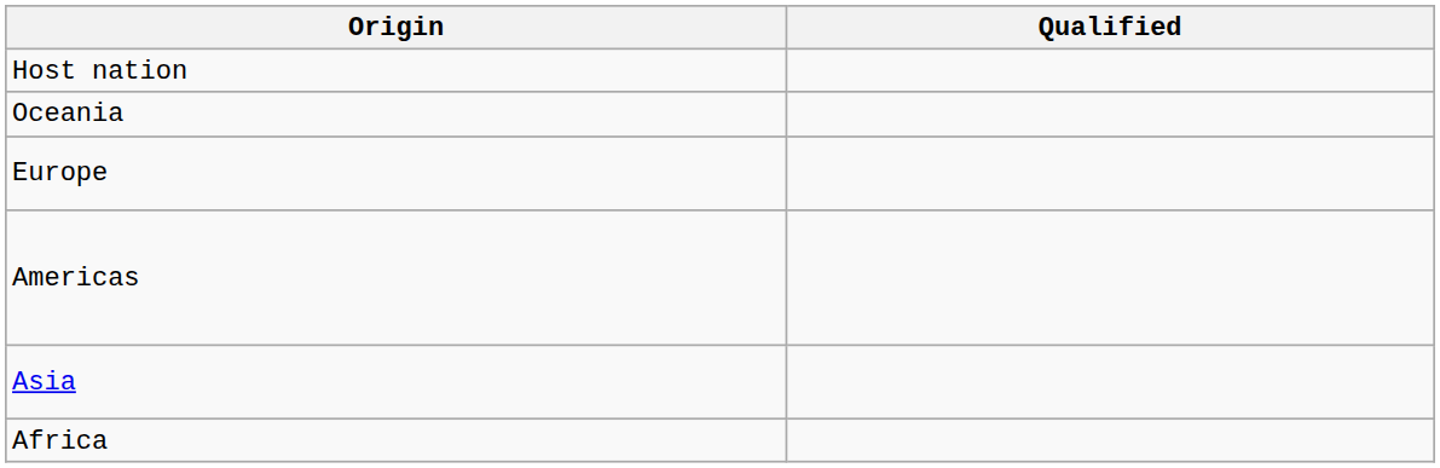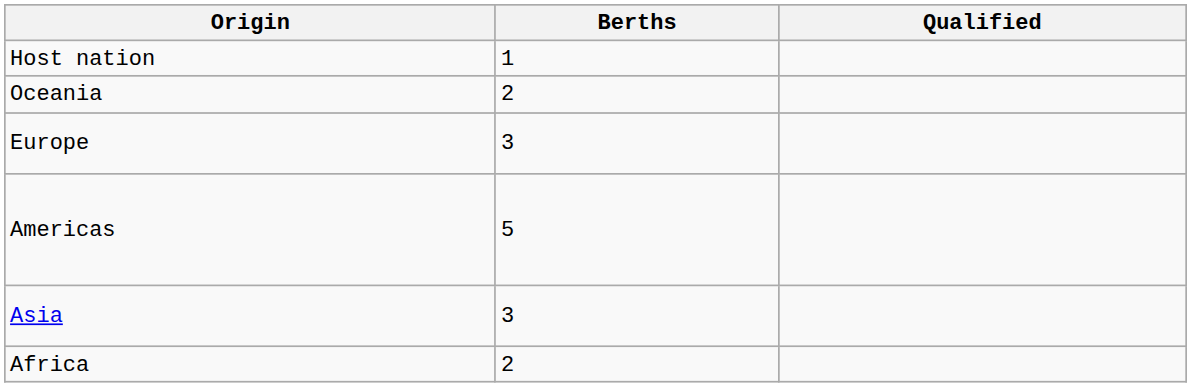+ column: Berths | 1 | 2 | 3 | 5 | 3 | 2
